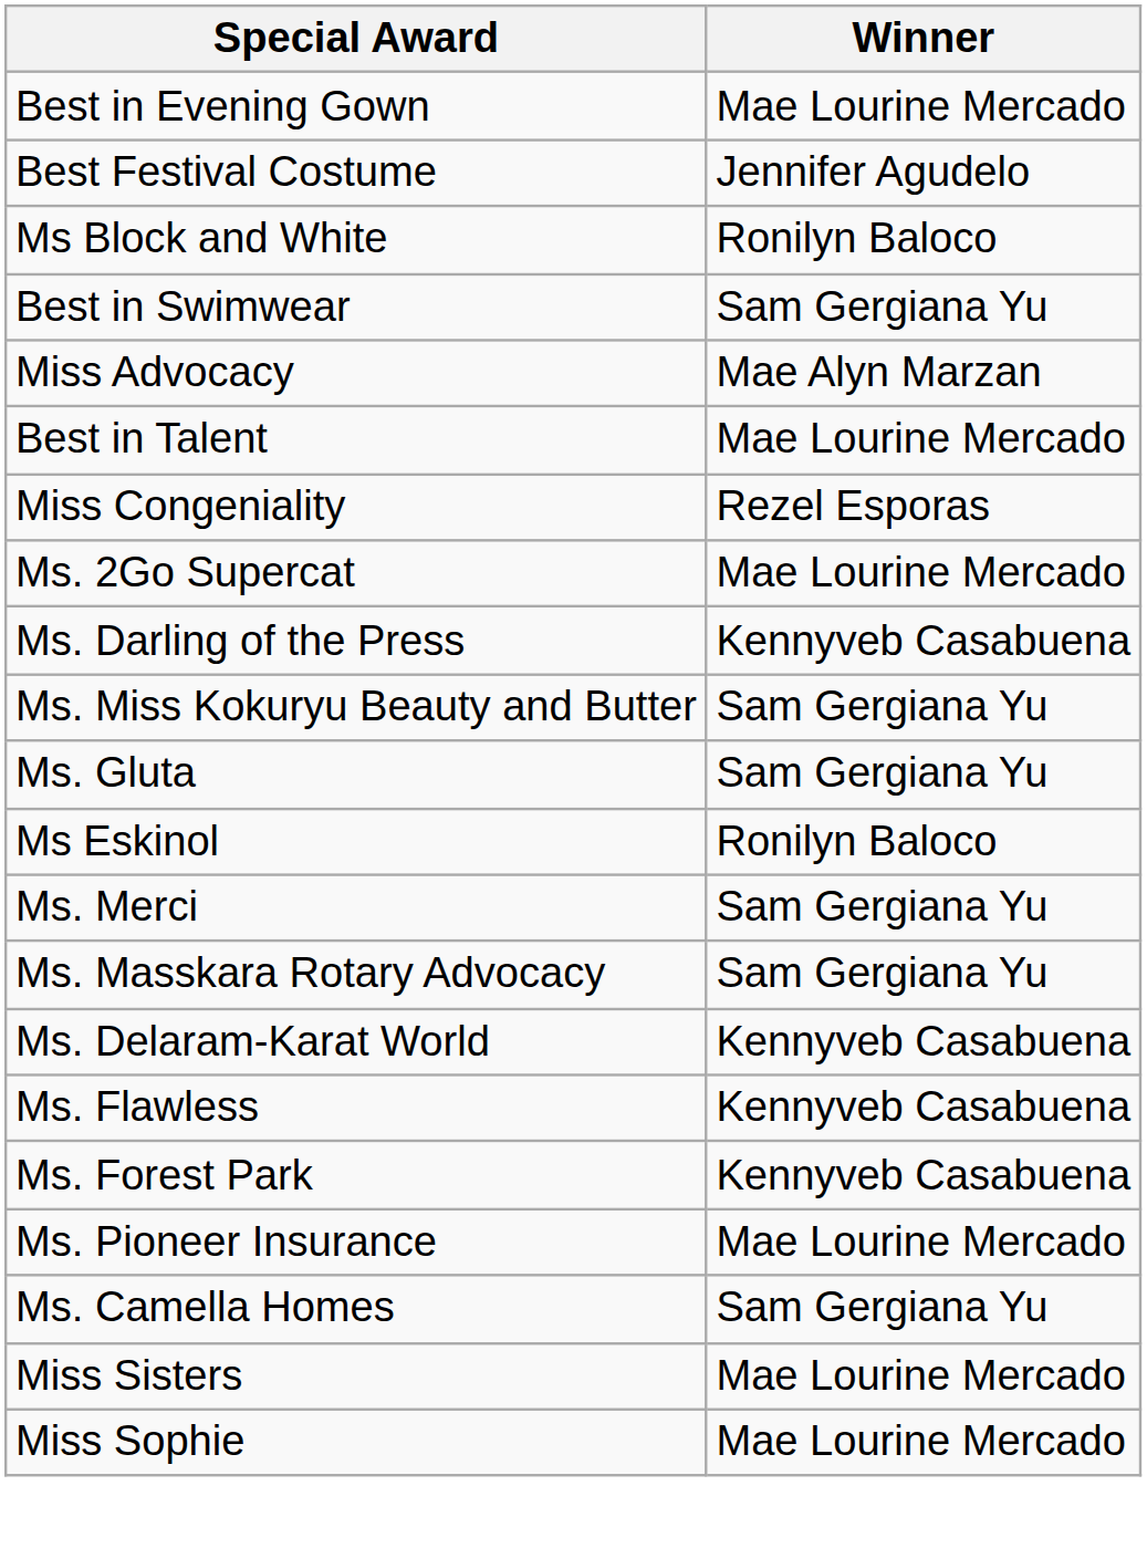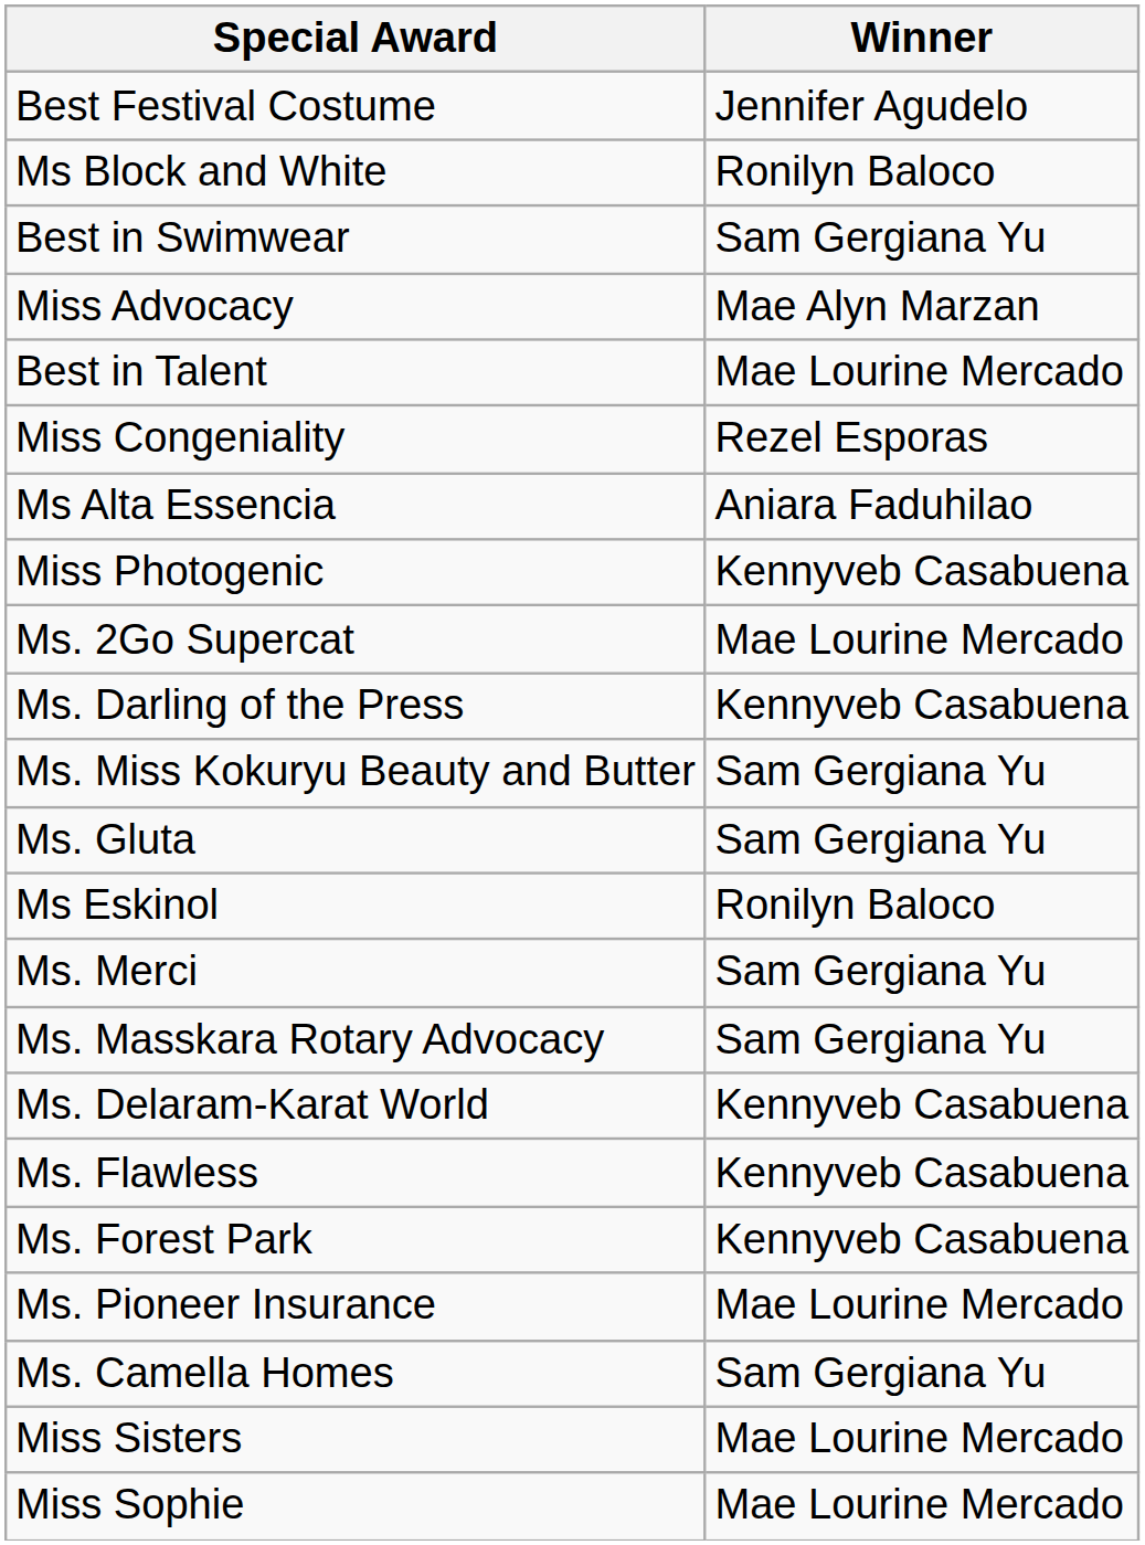- row: Best in Evening Gown | Mae Lourine Mercado
+ row: Ms Alta Essencia | Aniara Faduhilao
+ row: Miss Photogenic | Kennyveb Casabuena
